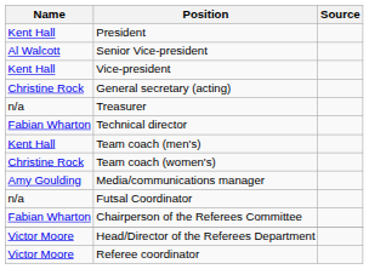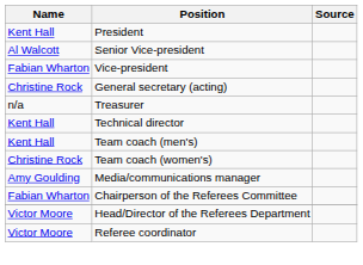Vice-president | Name: Kent Hall -> Fabian Wharton
Technical director | Name: Fabian Wharton -> Kent Hall
- row: n/a | Futsal Coordinator
